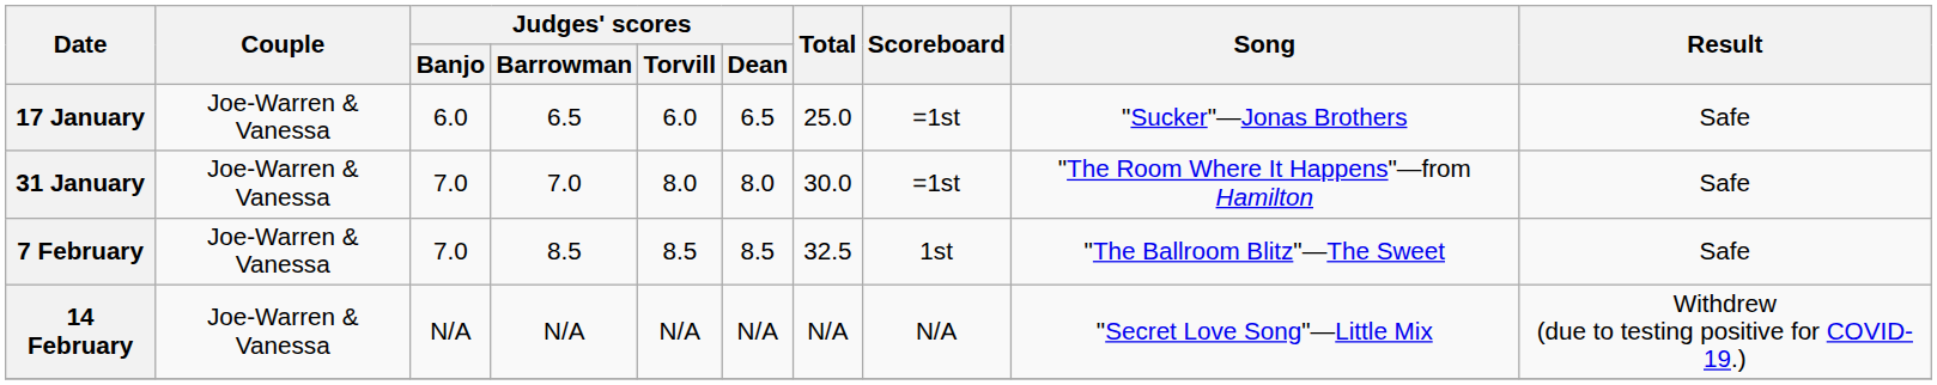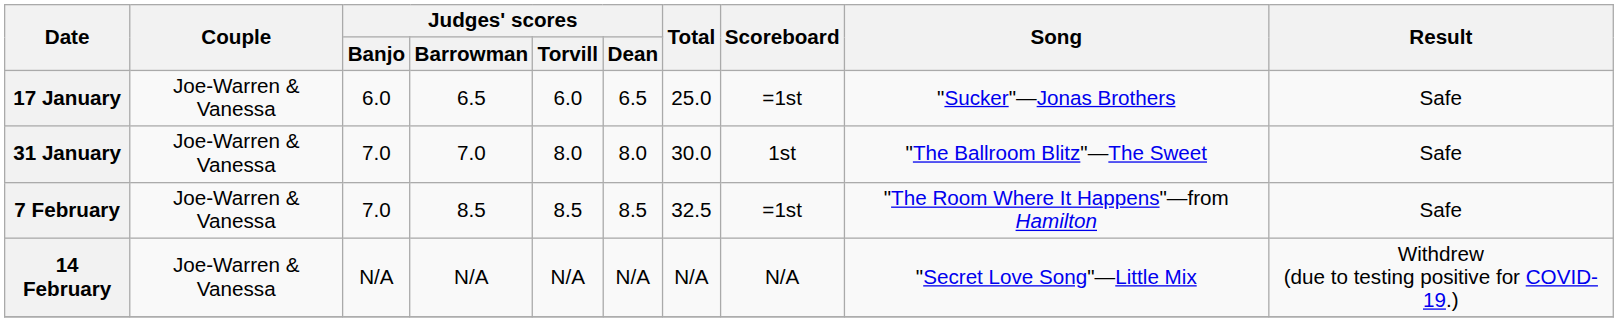31 January | Scoreboard: =1st -> 1st
31 January | Song: "The Room Where It Happens"—from Hamilton -> "The Ballroom Blitz"—The Sweet
7 February | Scoreboard: 1st -> =1st
7 February | Song: "The Ballroom Blitz"—The Sweet -> "The Room Where It Happens"—from Hamilton
